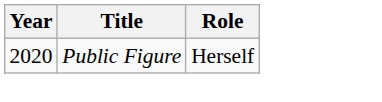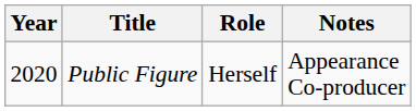+ column: Notes | Appearance Co-producer
